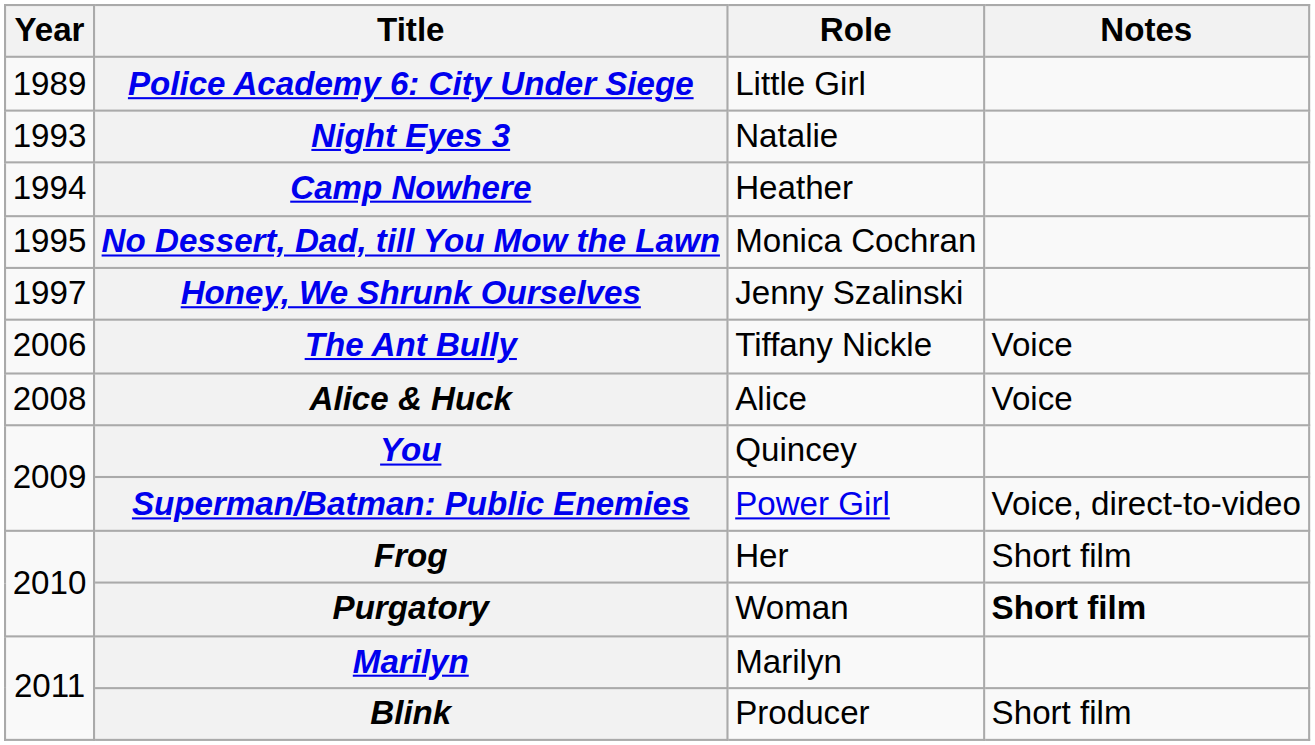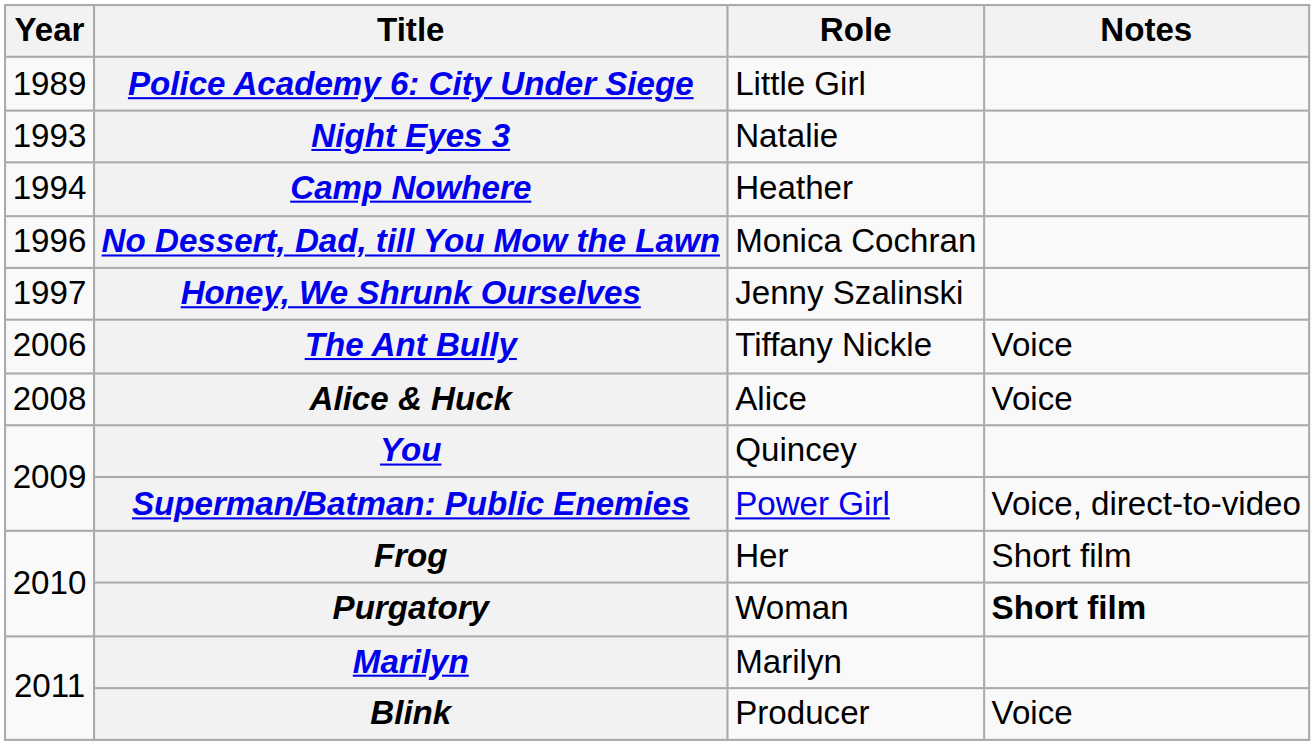No Dessert, Dad, till You Mow the Lawn | Year: 1995 -> 1996
Blink | Notes: Short film -> Voice
